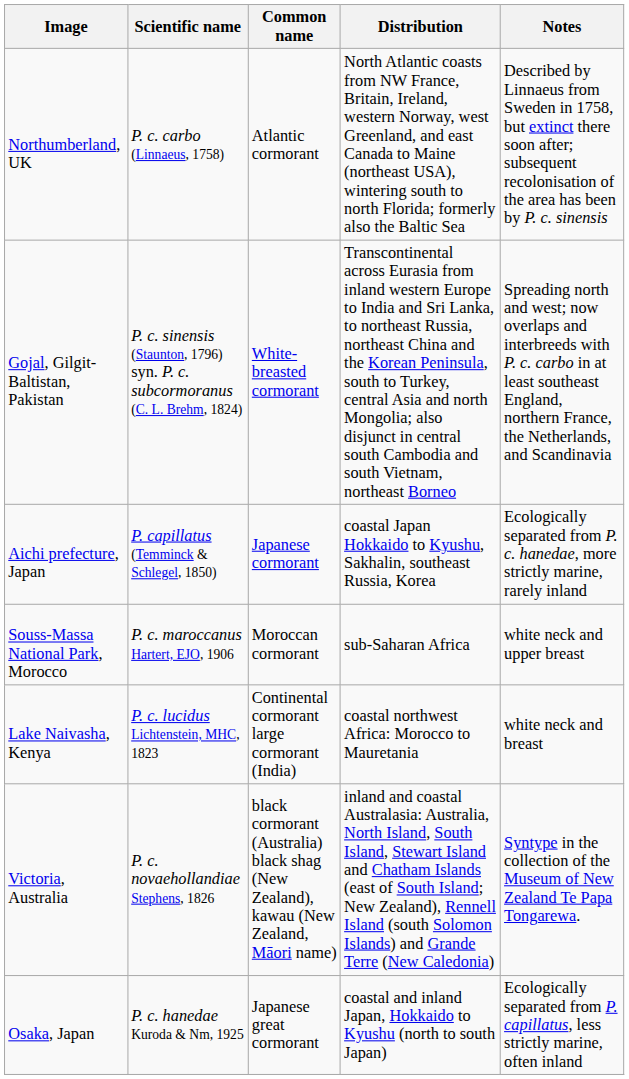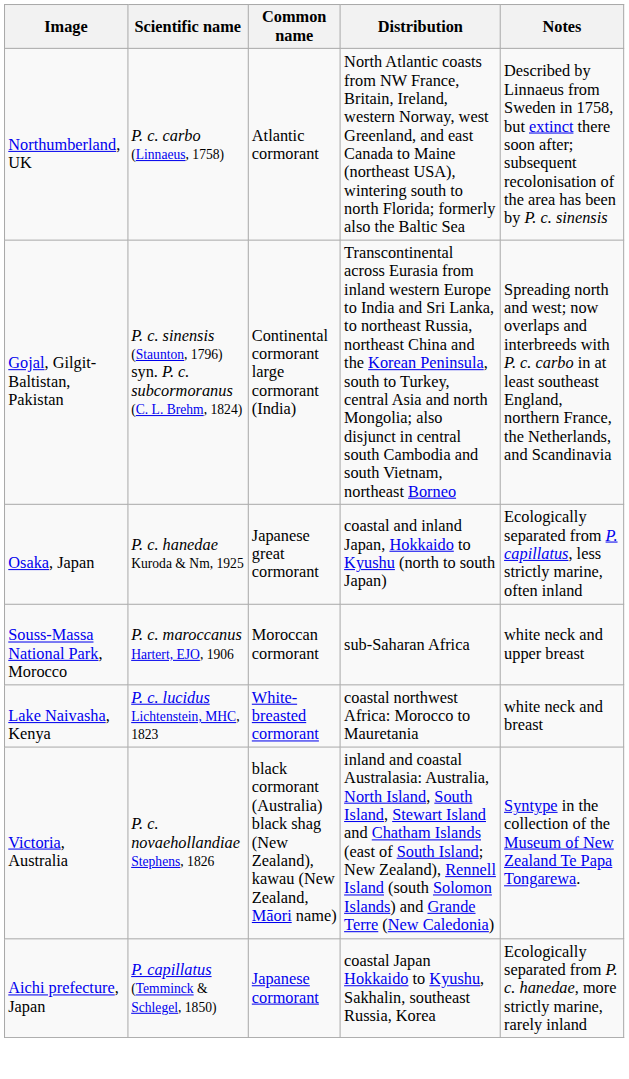Gojal, Gilgit-Baltistan, Pakistan | Common name: White-breasted cormorant -> Continental cormorant large cormorant (India)
rows swapped: Osaka, Japan <-> Aichi prefecture, Japan
Lake Naivasha, Kenya | Common name: Continental cormorant large cormorant (India) -> White-breasted cormorant
